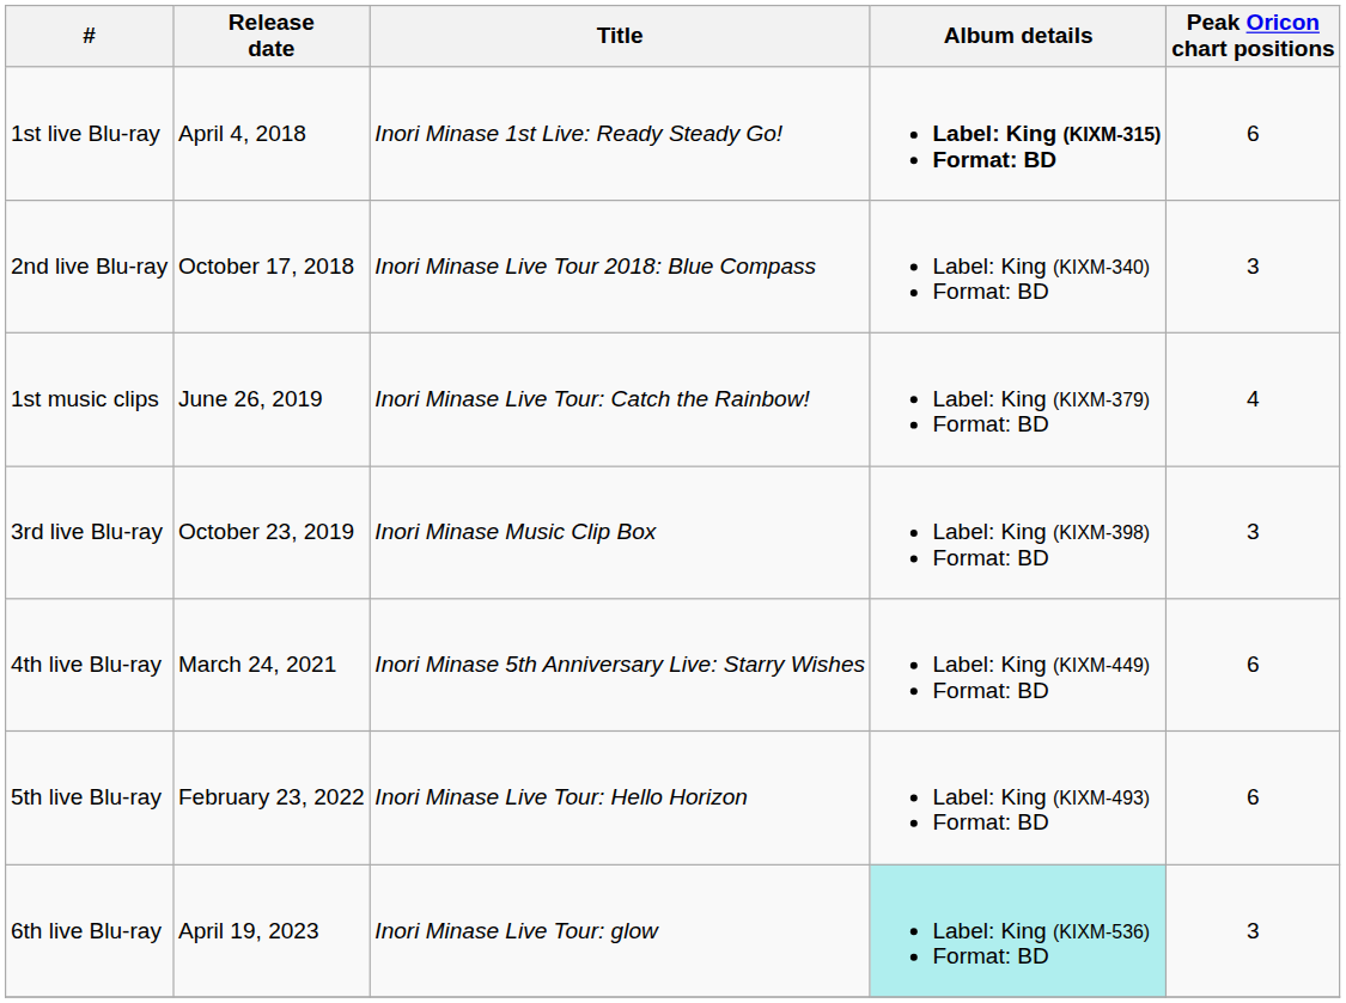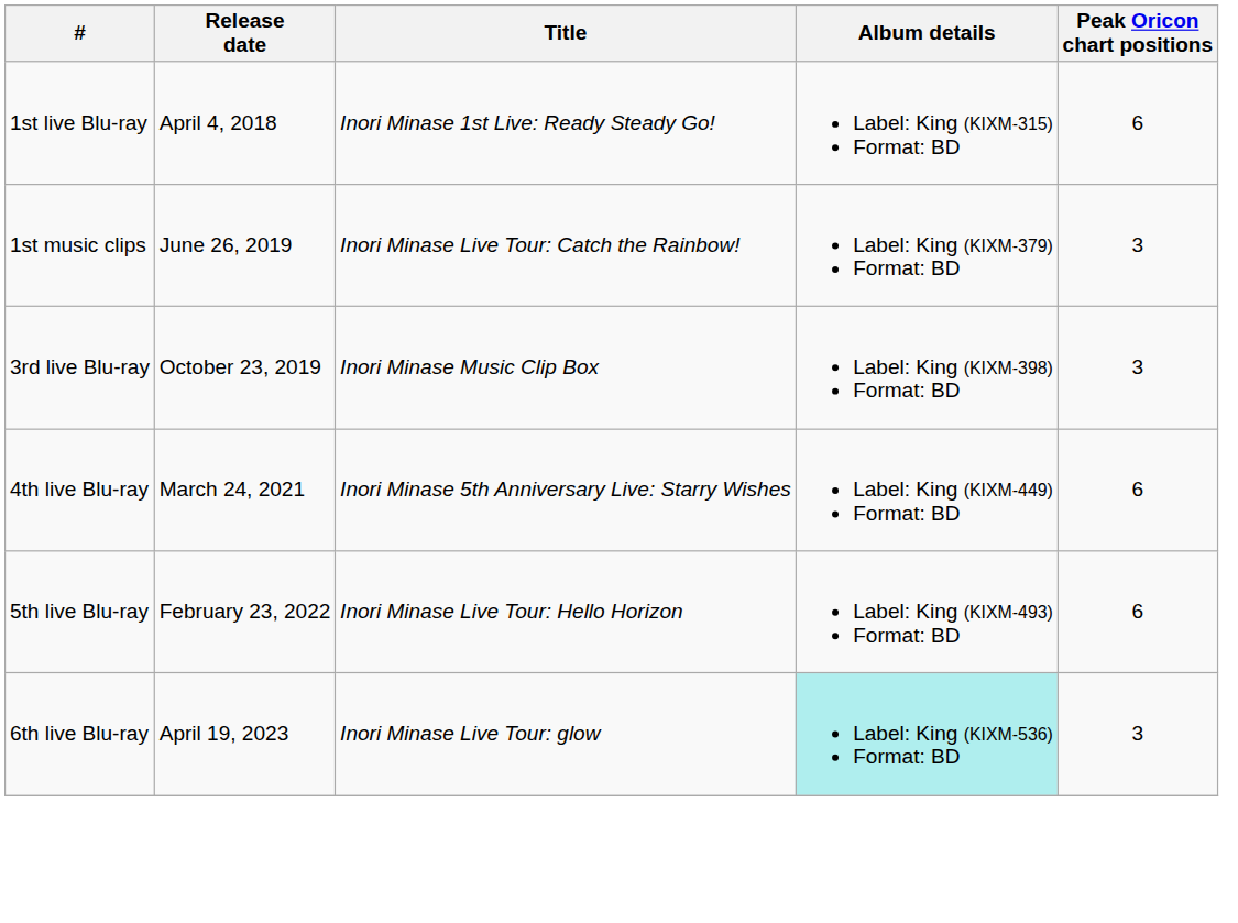1st live Blu-ray | Album details: bold -> normal
- row: 2nd live Blu-ray | October 17, 2018 | Inori Minase Live Tour 2018: Blue Compass | Label: King (KIXM-340) Format: BD | 3
1st music clips | Peak Oricon chart positions: 4 -> 3
